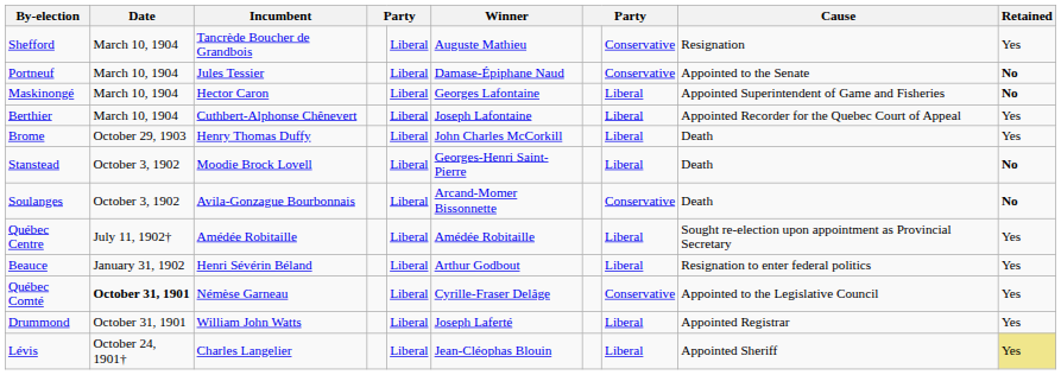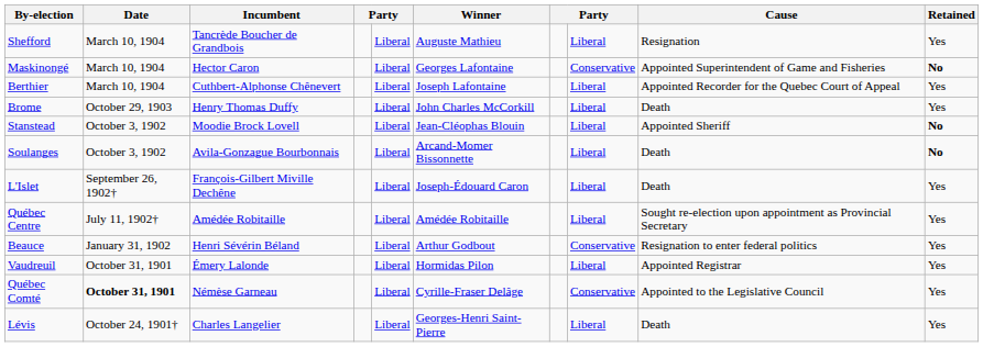Shefford | column 8: Conservative -> Liberal
- row: Portneuf | March 10, 1904 | Jules Tessier | Liberal | Damase-Épiphane Naud | Conservative | Appointed to the Senate | No
Maskinongé | column 8: Liberal -> Conservative
Stanstead | Winner: Georges-Henri Saint-Pierre -> Jean-Cléophas Blouin
Stanstead | Cause: Death -> Appointed Sheriff
Soulanges | column 8: Conservative -> Liberal
+ row: L'Islet | September 26, 1902† | François-Gilbert Miville Dechêne | Liberal | Joseph-Édouard Caron | Liberal | Death | Yes
Beauce | column 8: Liberal -> Conservative
+ row: Vaudreuil | October 31, 1901 | Émery Lalonde | Liberal | Hormidas Pilon | Liberal | Appointed Registrar | Yes
- row: Drummond | October 31, 1901 | William John Watts | Liberal | Joseph Laferté | Liberal | Appointed Registrar | Yes
Lévis | Winner: Jean-Cléophas Blouin -> Georges-Henri Saint-Pierre
Lévis | Cause: Appointed Sheriff -> Death
Lévis | Retained: khaki background -> no background
